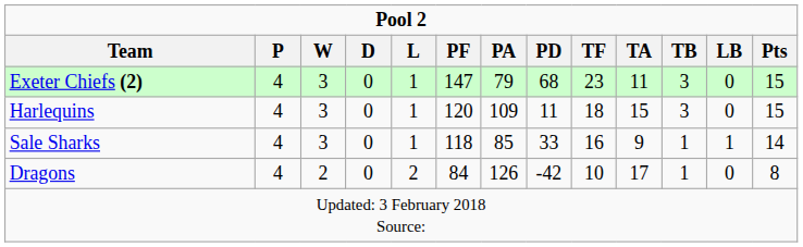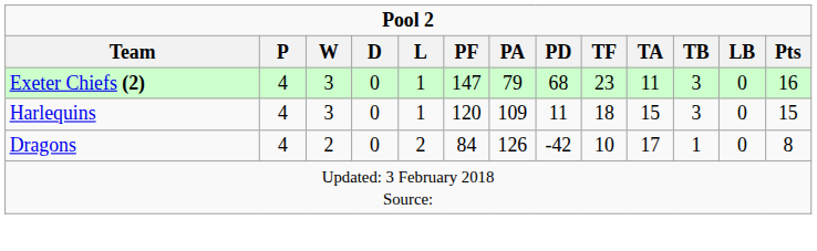Exeter Chiefs (2) | Pts: 15 -> 16
- row: Sale Sharks | 4 | 3 | 0 | 1 | 118 | 85 | 33 | 16 | 9 | 1 | 1 | 14
